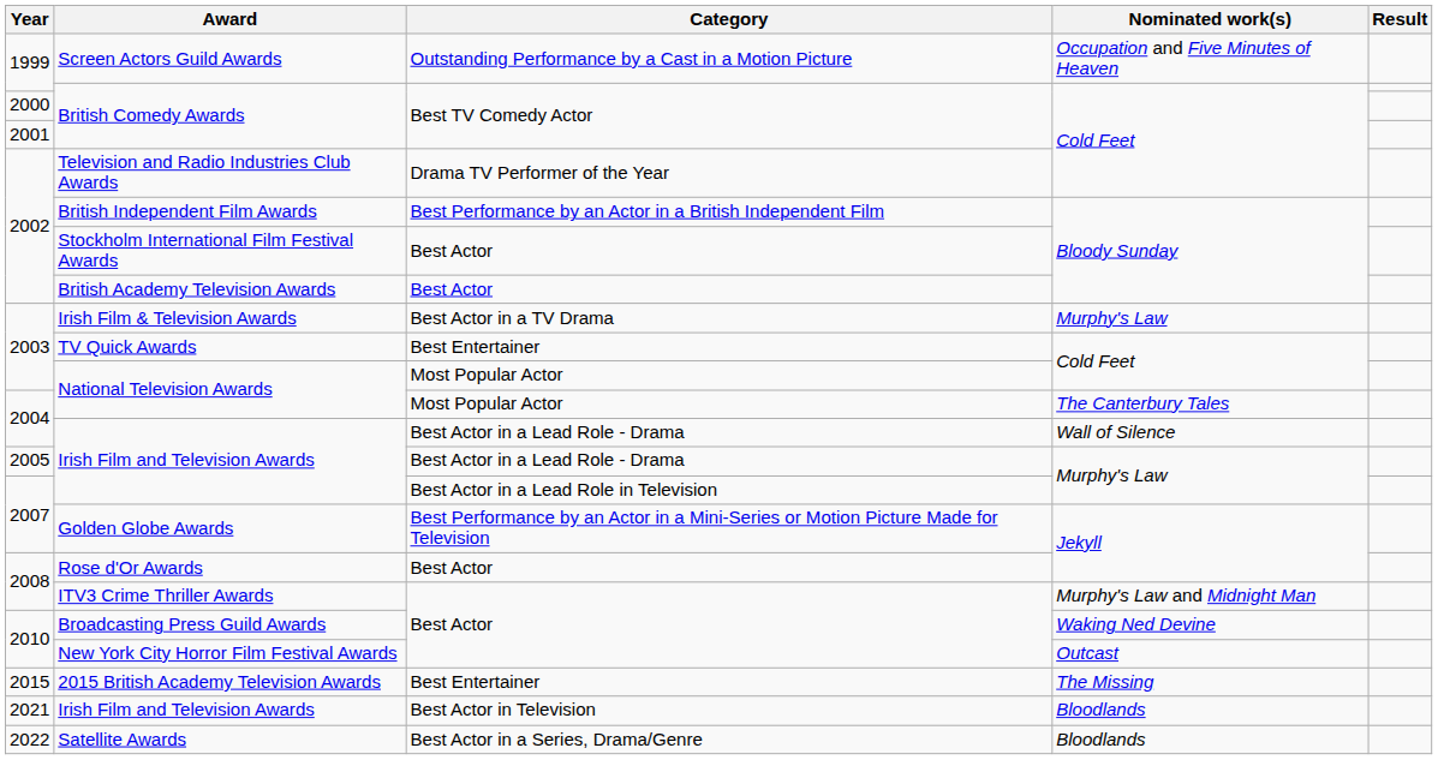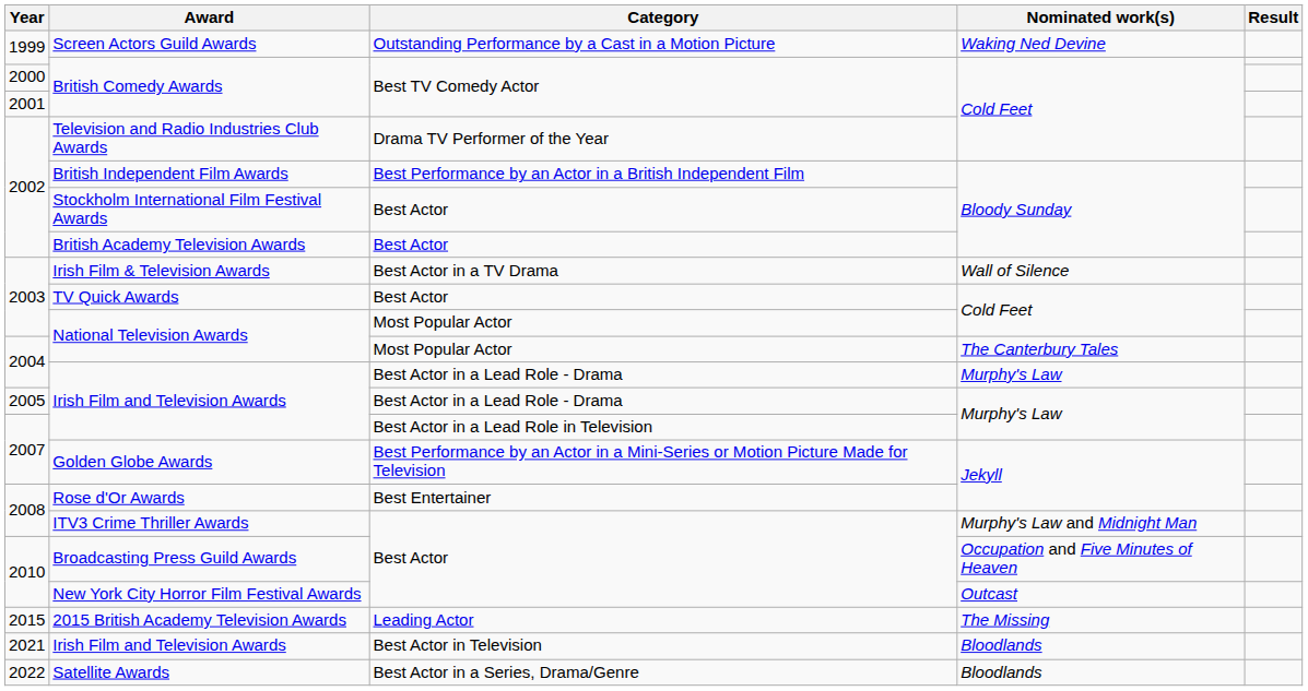Screen Actors Guild Awards | Nominated work(s): Occupation and Five Minutes of Heaven -> Waking Ned Devine
Irish Film & Television Awards | Nominated work(s): Murphy's Law -> Wall of Silence
TV Quick Awards | Category: Best Entertainer -> Best Actor
2004 / Irish Film and Television Awards | Nominated work(s): Wall of Silence -> Murphy's Law
Rose d'Or Awards | Category: Best Actor -> Best Entertainer
Broadcasting Press Guild Awards | Nominated work(s): Waking Ned Devine -> Occupation and Five Minutes of Heaven
2015 British Academy Television Awards | Category: Best Entertainer -> Leading Actor
